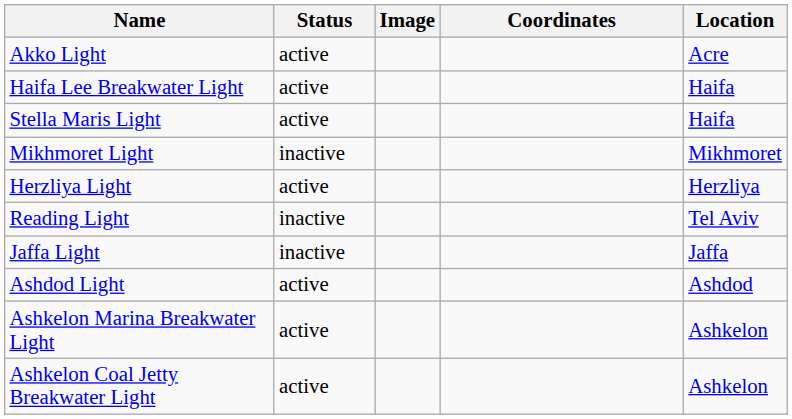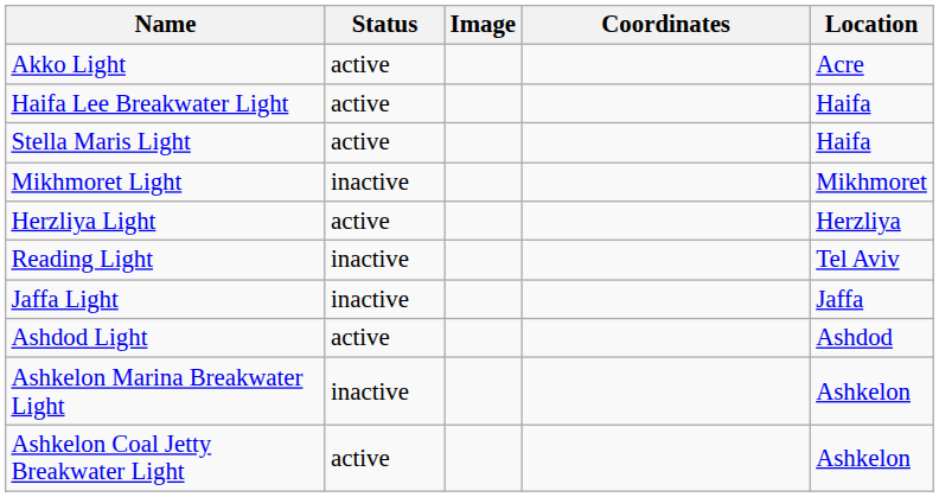Ashkelon Marina Breakwater Light | Status: active -> inactive
